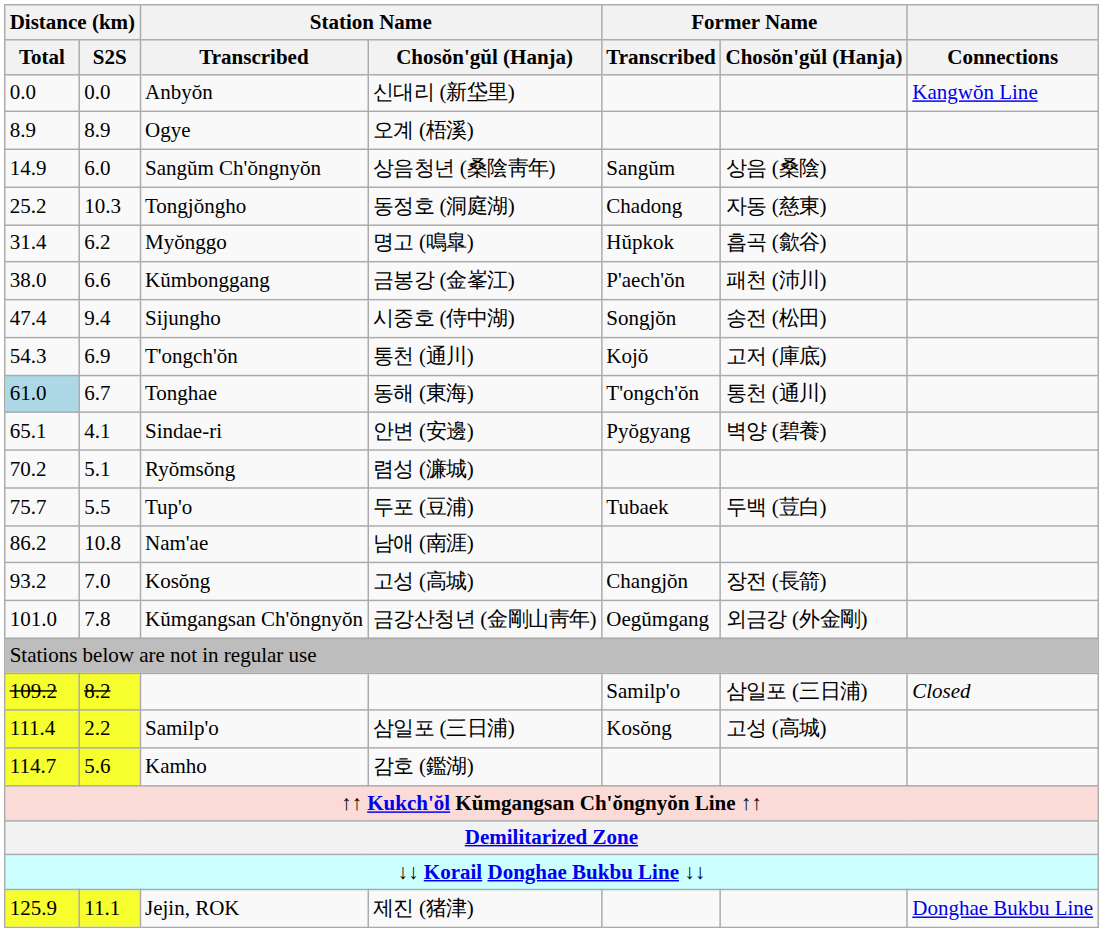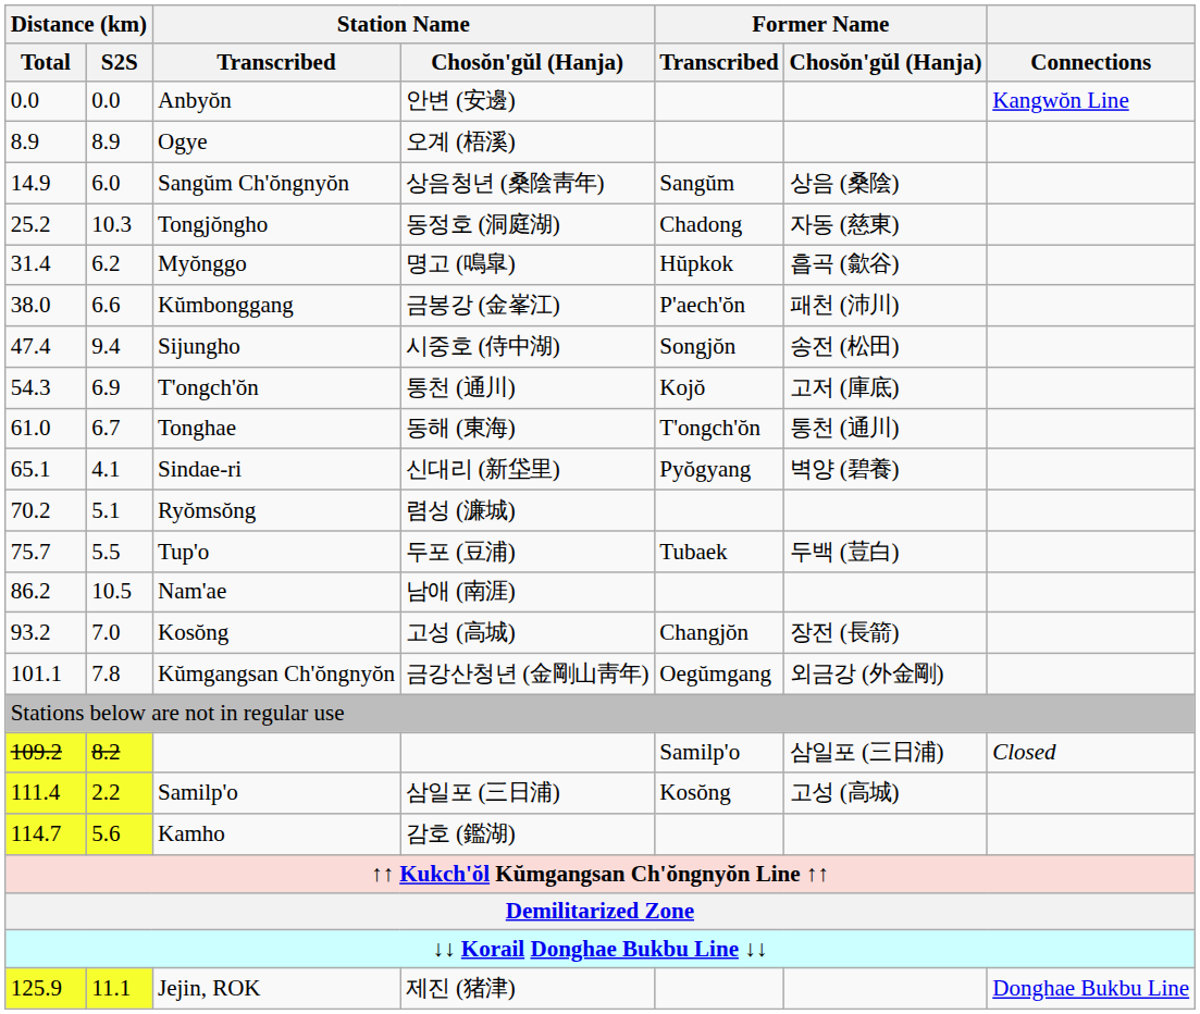Anbyŏn | Station Name / Chosŏn'gŭl (Hanja): 신대리 (新垈里) -> 안변 (安邊)
Tonghae | Distance (km) / Total: lightblue background -> no background
Sindae-ri | Station Name / Chosŏn'gŭl (Hanja): 안변 (安邊) -> 신대리 (新垈里)
Nam'ae | Distance (km) / S2S: 10.8 -> 10.5
Kŭmgangsan Ch'ŏngnyŏn | Distance (km) / Total: 101.0 -> 101.1
